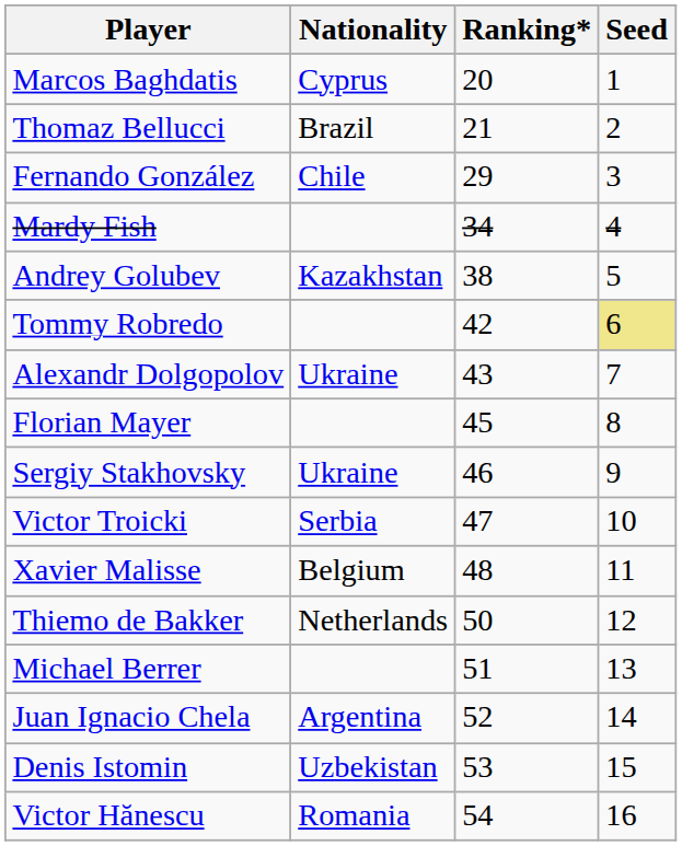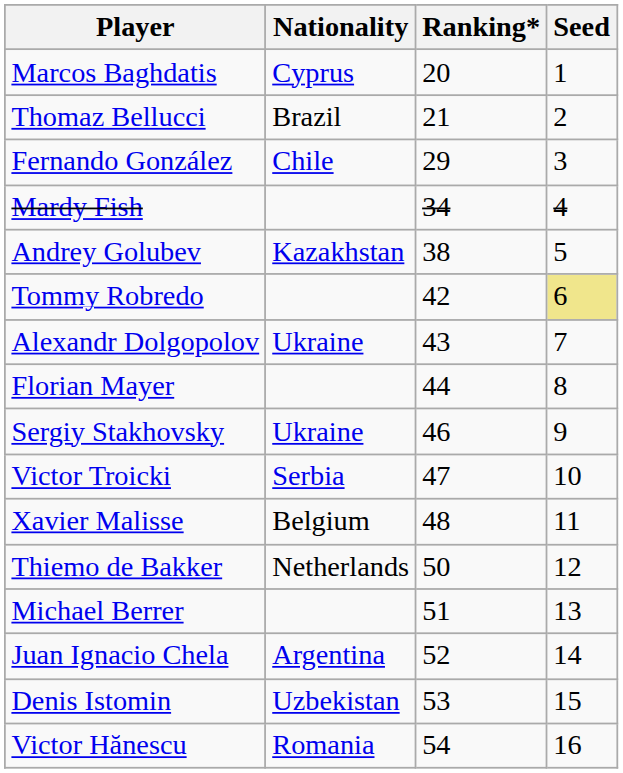Florian Mayer | Ranking*: 45 -> 44
